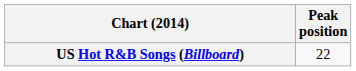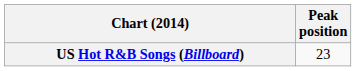US Hot R&B Songs (Billboard) | Peak position: 22 -> 23
